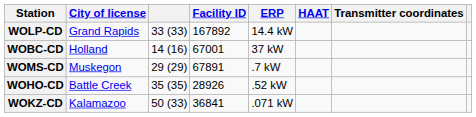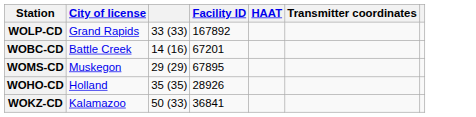- column: ERP | 14.4 kW | 37 kW | .7 kW | .52 kW | .071 kW
WOBC-CD | City of license: Holland -> Battle Creek
WOBC-CD | Facility ID: 67001 -> 67201
WOMS-CD | Facility ID: 67891 -> 67895
WOHO-CD | City of license: Battle Creek -> Holland
